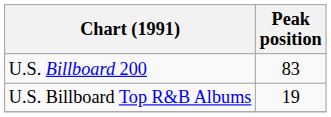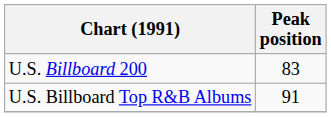U.S. Billboard Top R&B Albums | Peak position: 19 -> 91
